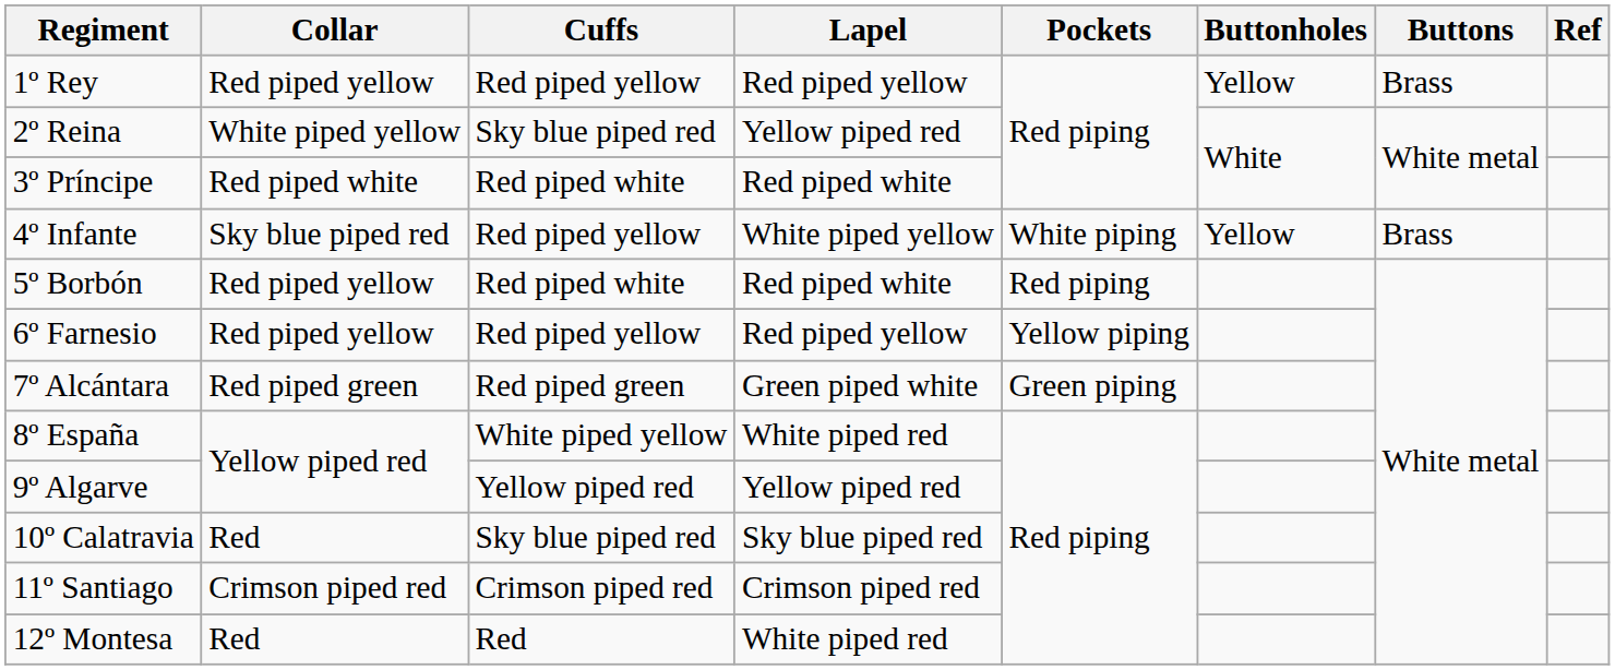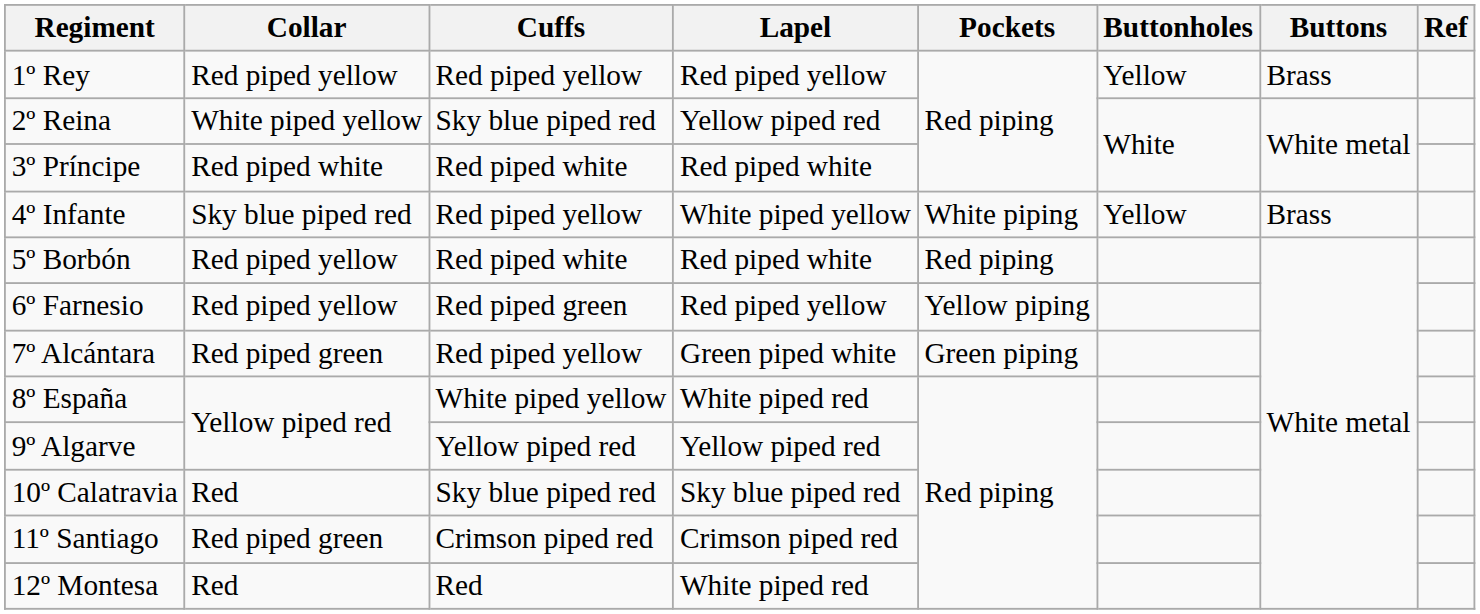6º Farnesio | Cuffs: Red piped yellow -> Red piped green
7º Alcántara | Cuffs: Red piped green -> Red piped yellow
11º Santiago | Collar: Crimson piped red -> Red piped green
